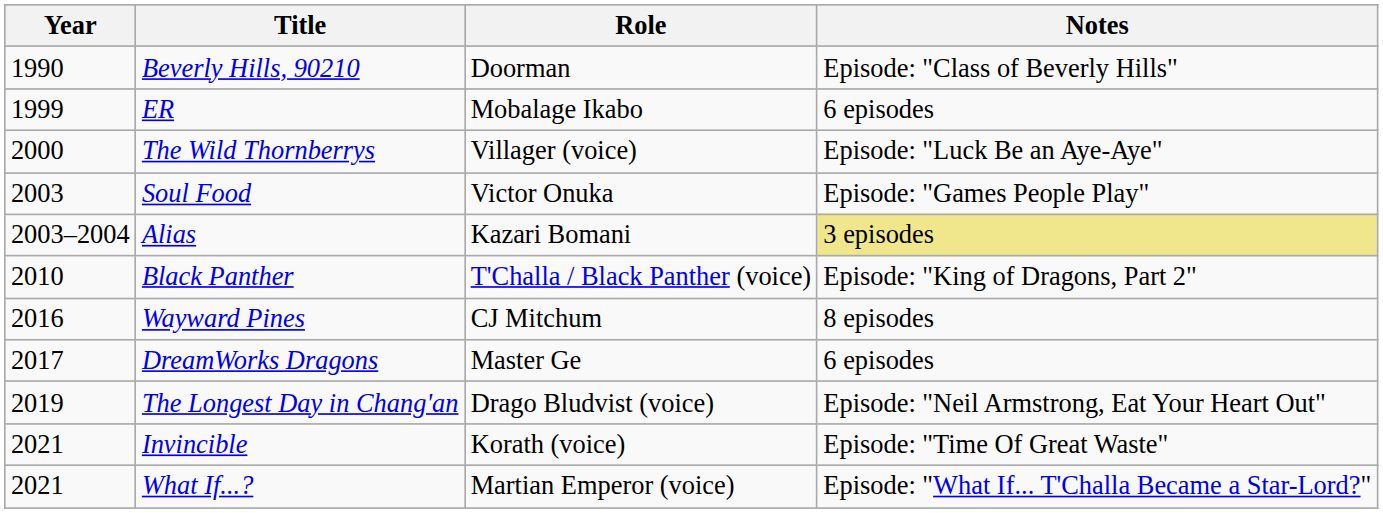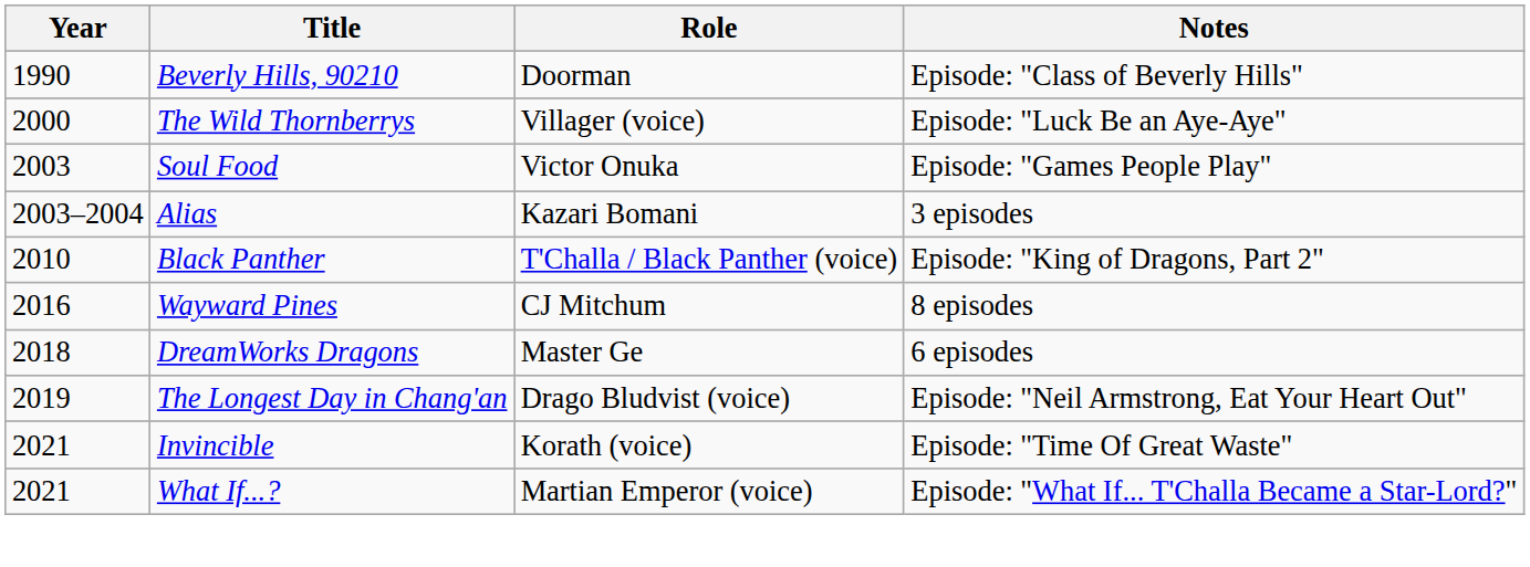- row: 1999 | ER | Mobalage Ikabo | 6 episodes
Alias | Notes: khaki background -> no background
DreamWorks Dragons | Year: 2017 -> 2018
